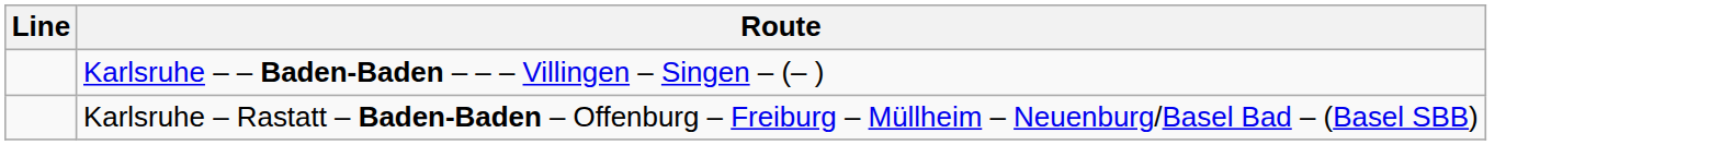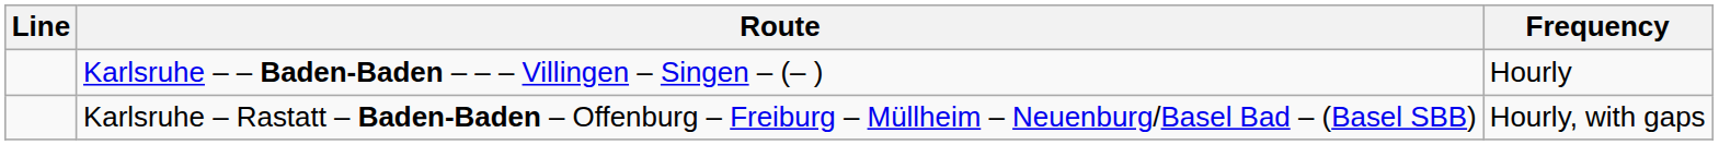+ column: Frequency | Hourly | Hourly, with gaps
